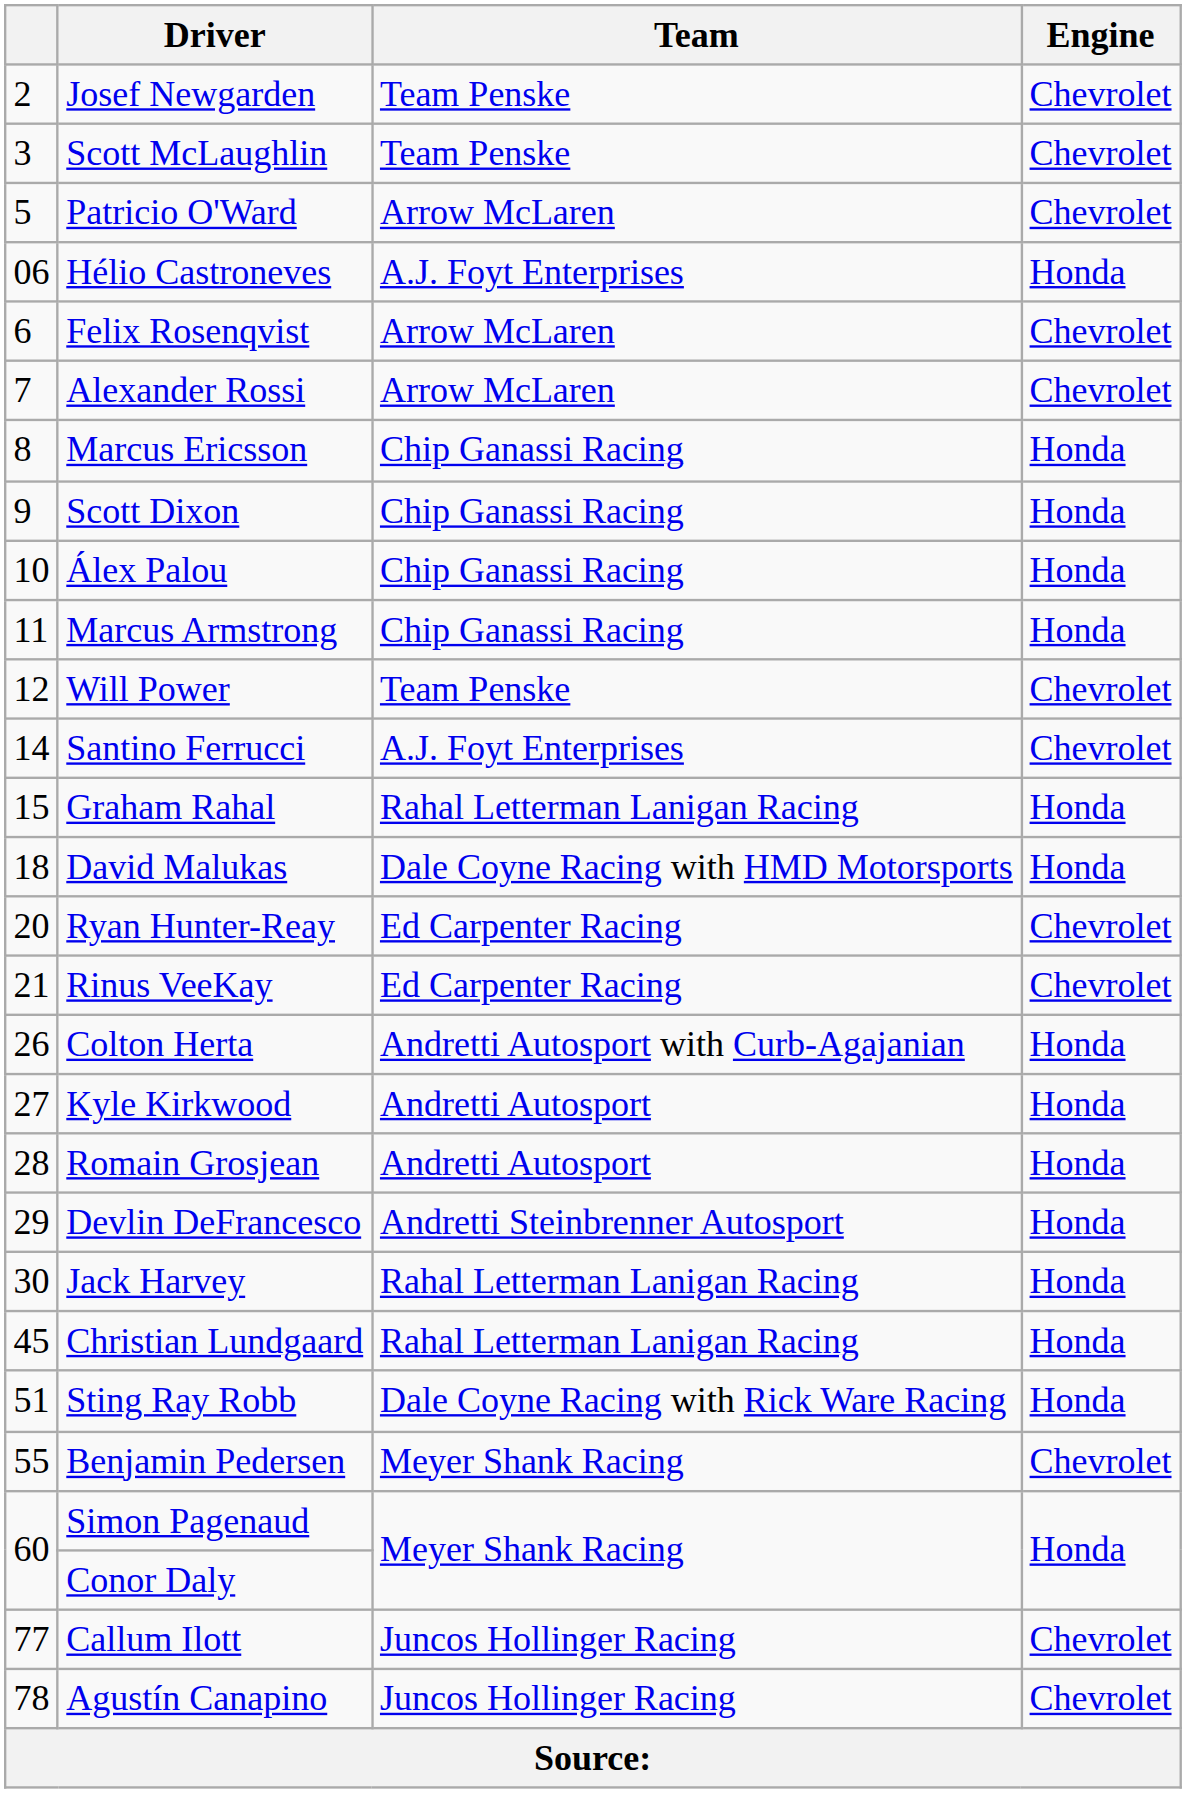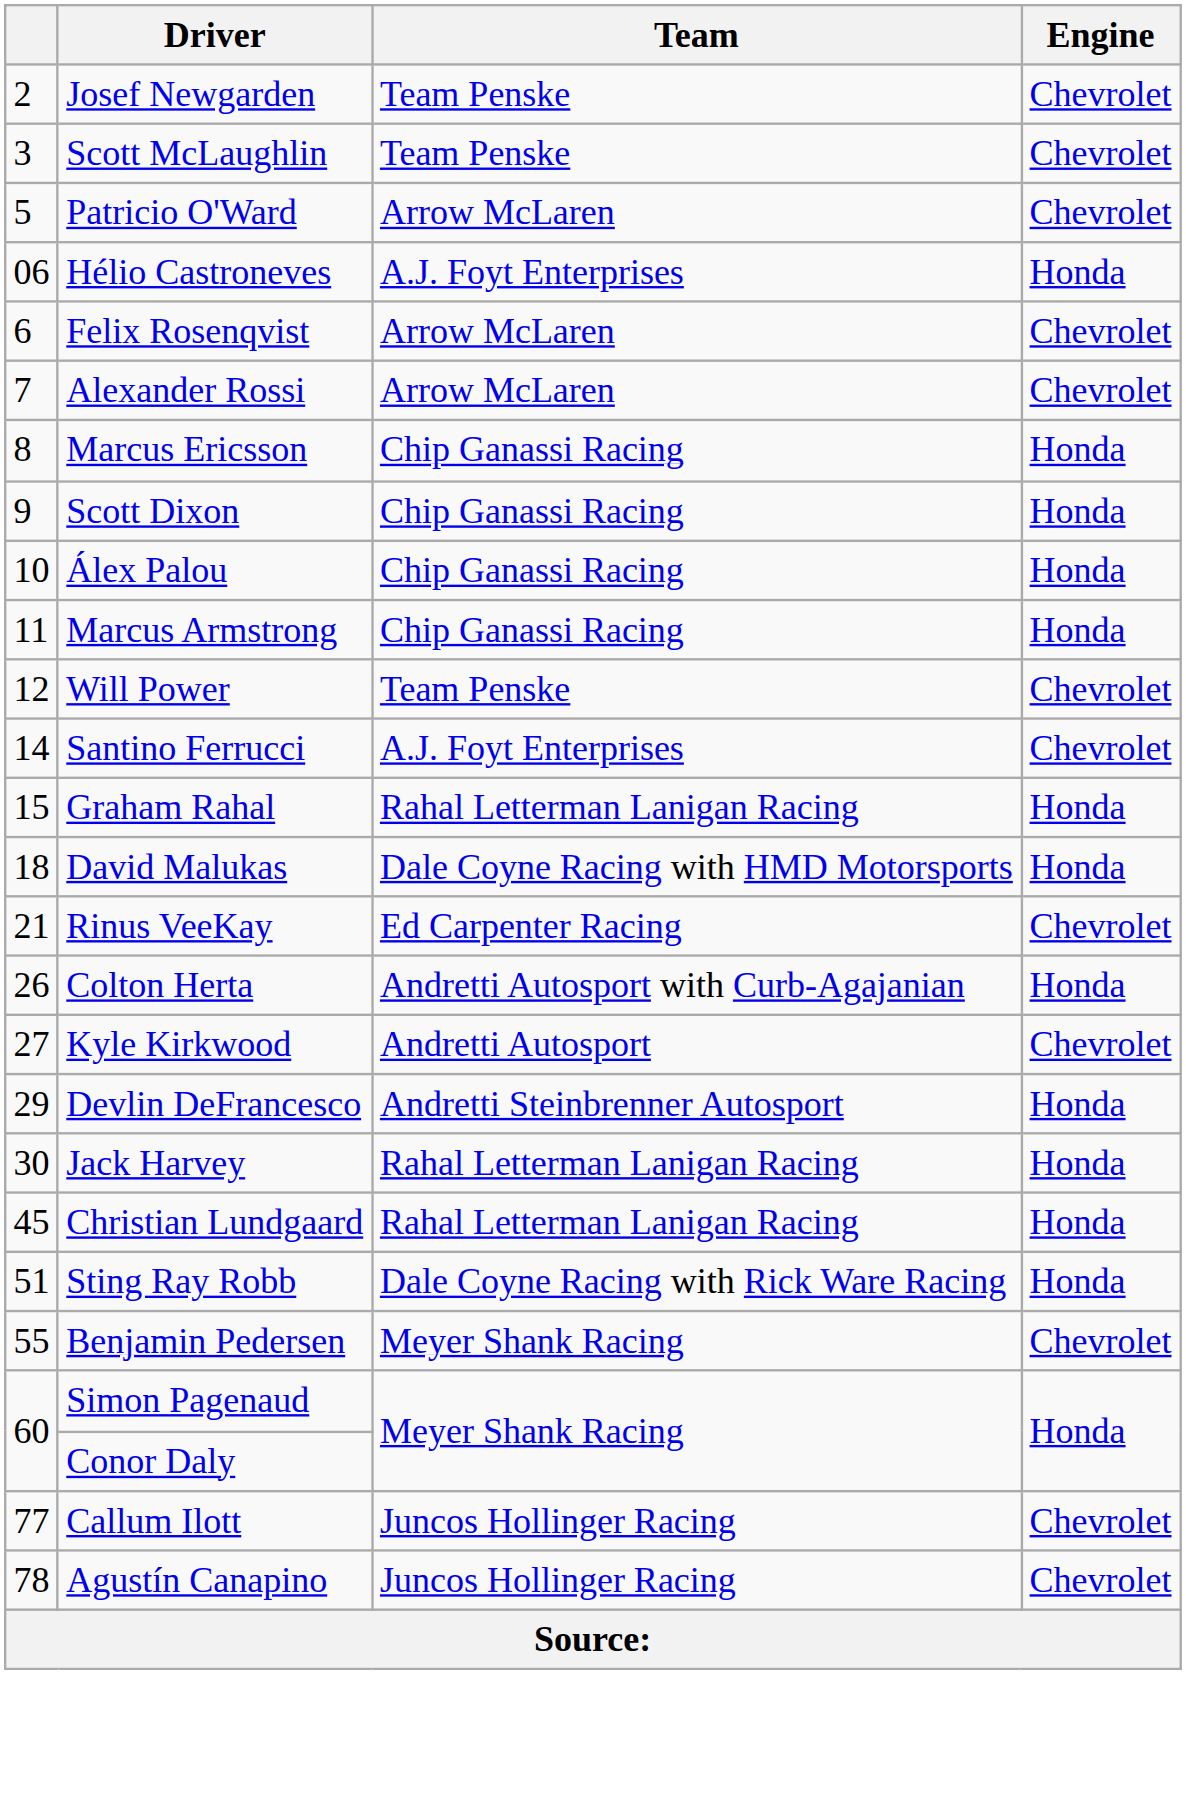- row: 20 | Ryan Hunter-Reay | Ed Carpenter Racing | Chevrolet
Kyle Kirkwood | Engine: Honda -> Chevrolet
- row: 28 | Romain Grosjean | Andretti Autosport | Honda
